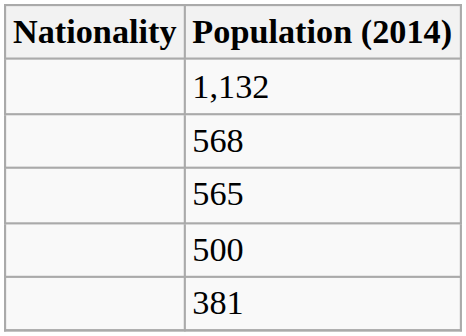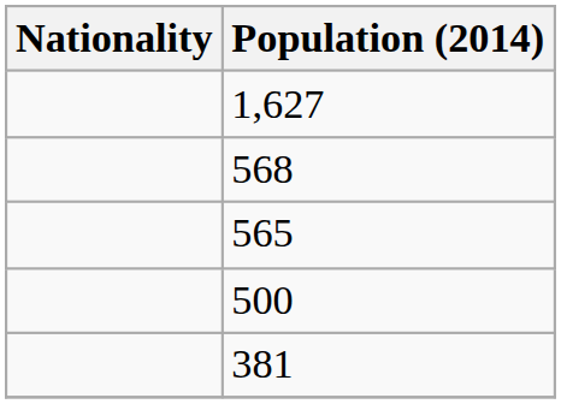+ row: 1,627
- row: 1,132
